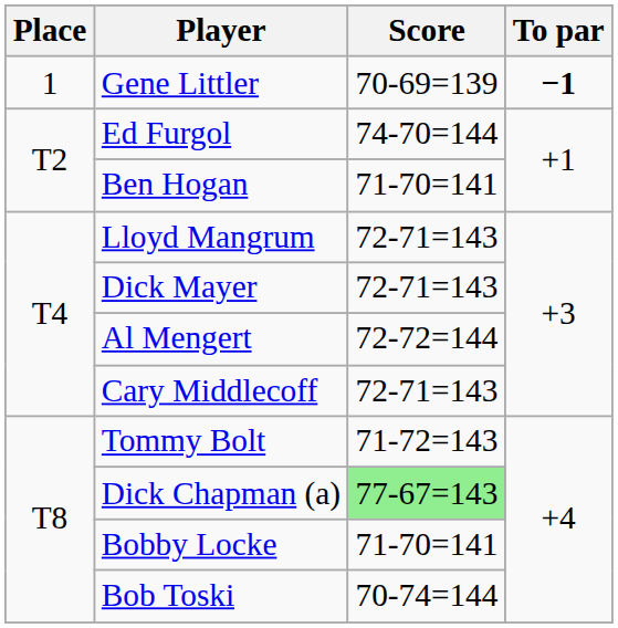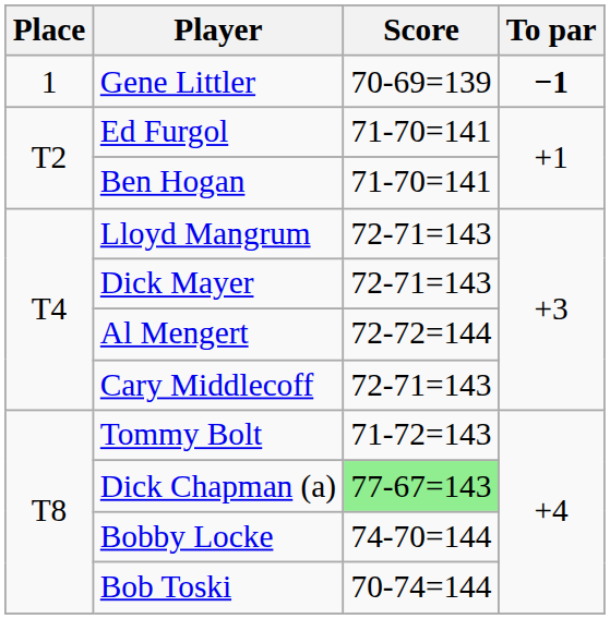Ed Furgol | Score: 74-70=144 -> 71-70=141
Bobby Locke | Score: 71-70=141 -> 74-70=144
